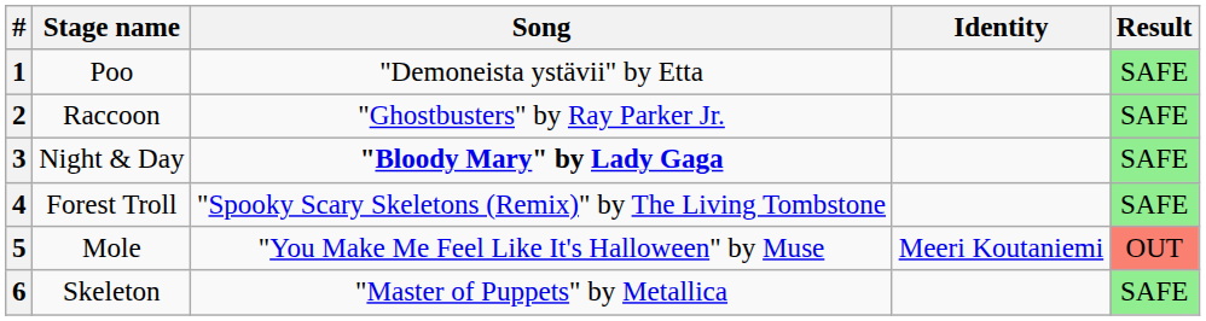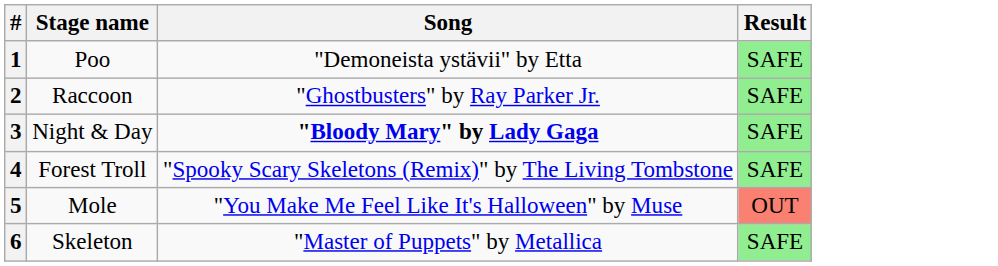- column: Identity | Meeri Koutaniemi
